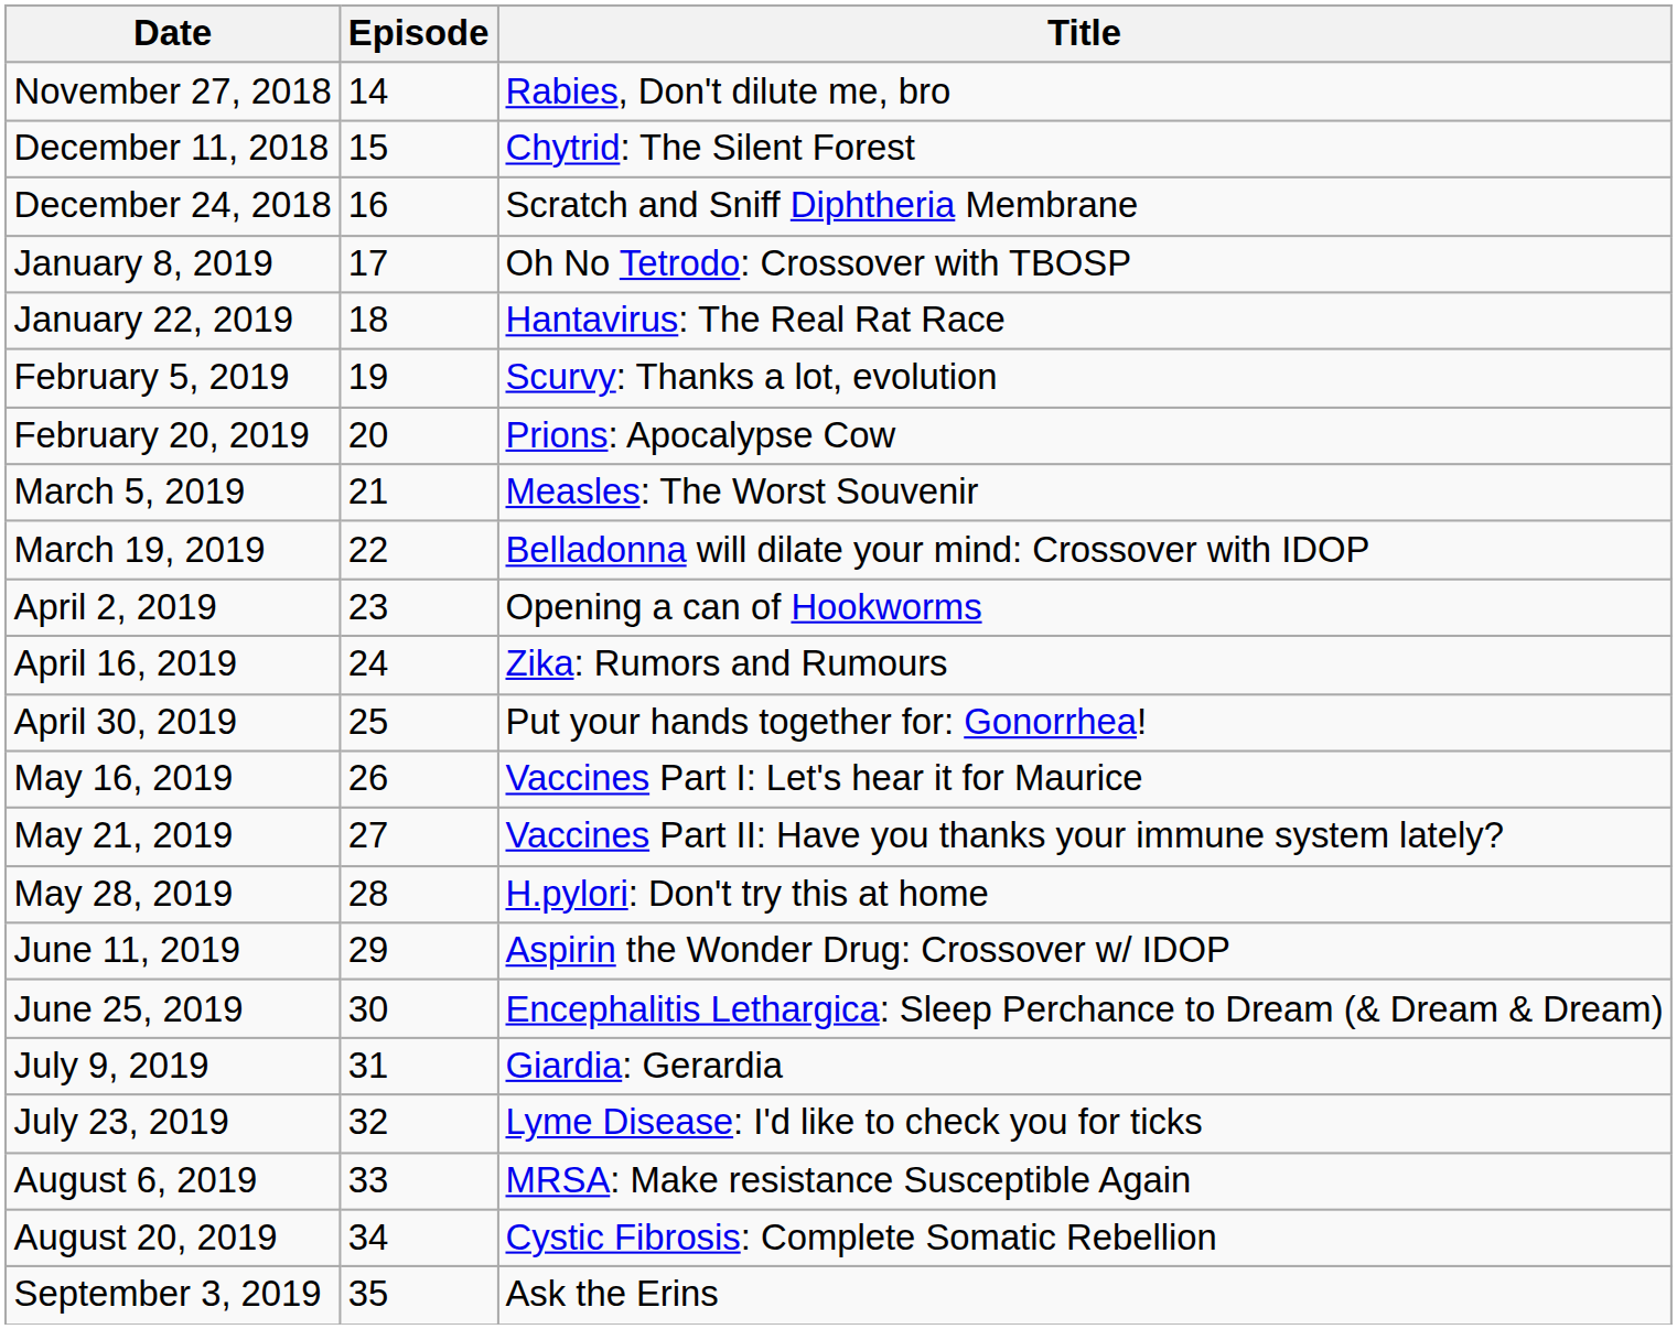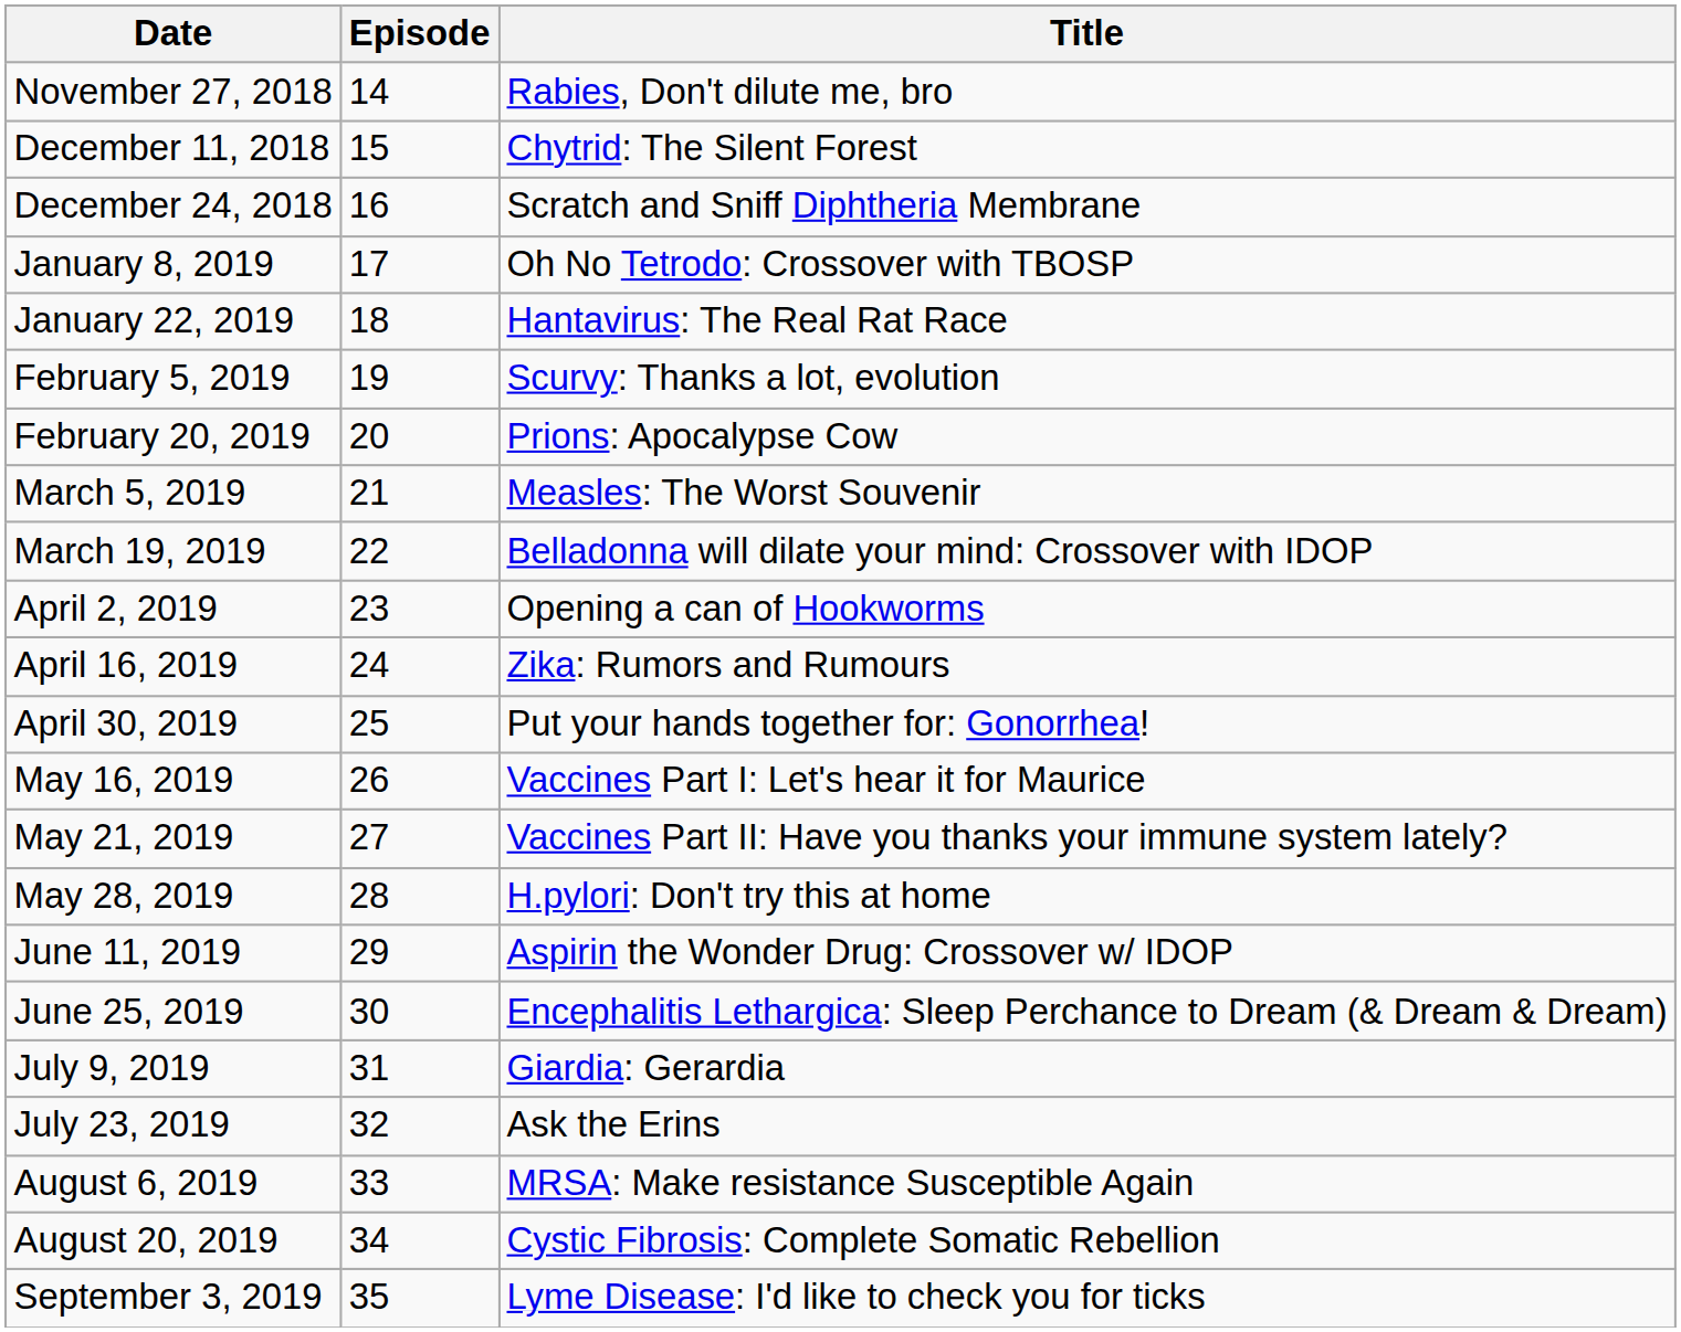July 23, 2019 | Title: Lyme Disease: I'd like to check you for ticks -> Ask the Erins
September 3, 2019 | Title: Ask the Erins -> Lyme Disease: I'd like to check you for ticks
